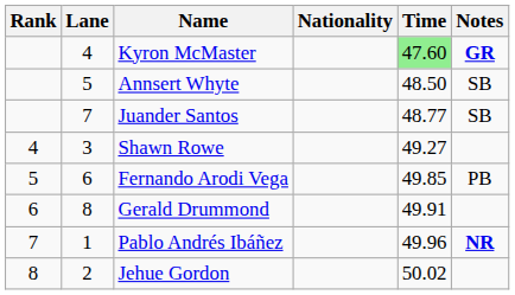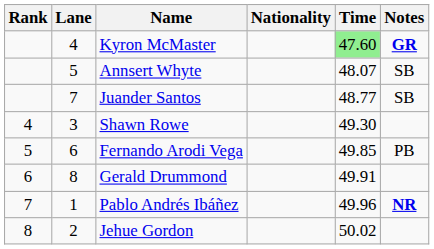Annsert Whyte | Time: 48.50 -> 48.07
Shawn Rowe | Time: 49.27 -> 49.30
